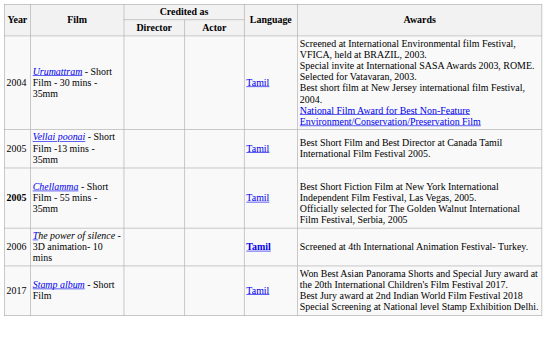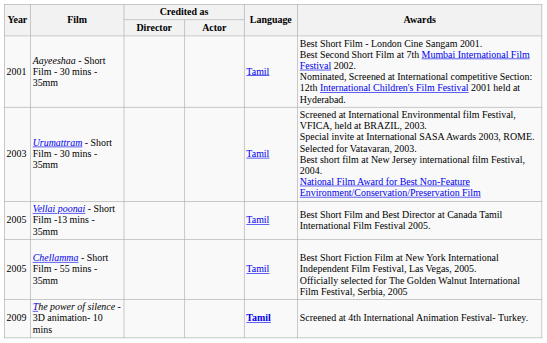+ row: 2001 | Aayeeshaa - Short Film - 30 mins - 35mm | Tamil | Best Short Film - London Cine Sangam 2001. Best Second Short Film at 7th Mumbai International Film Festival 2002. Nominated, Screened at International competitive Section: 12th International Children's Film Festival 2001 held at Hyderabad.
Urumattram - Short Film - 30 mins - 35mm | Year: 2004 -> 2003
Chellamma - Short Film - 55 mins - 35mm | Year: bold -> normal
The power of silence - 3D animation- 10 mins | Year: 2006 -> 2009
- row: 2017 | Stamp album - Short Film | Tamil | Won Best Asian Panorama Shorts and Special Jury award at the 20th International Children's Film Festival 2017. Best Jury award at 2nd Indian World Film Festival 2018 Special Screening at National level Stamp Exhibition Delhi.
